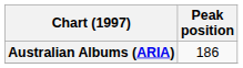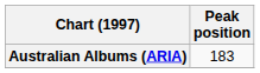Australian Albums (ARIA) | Peak position: 186 -> 183
